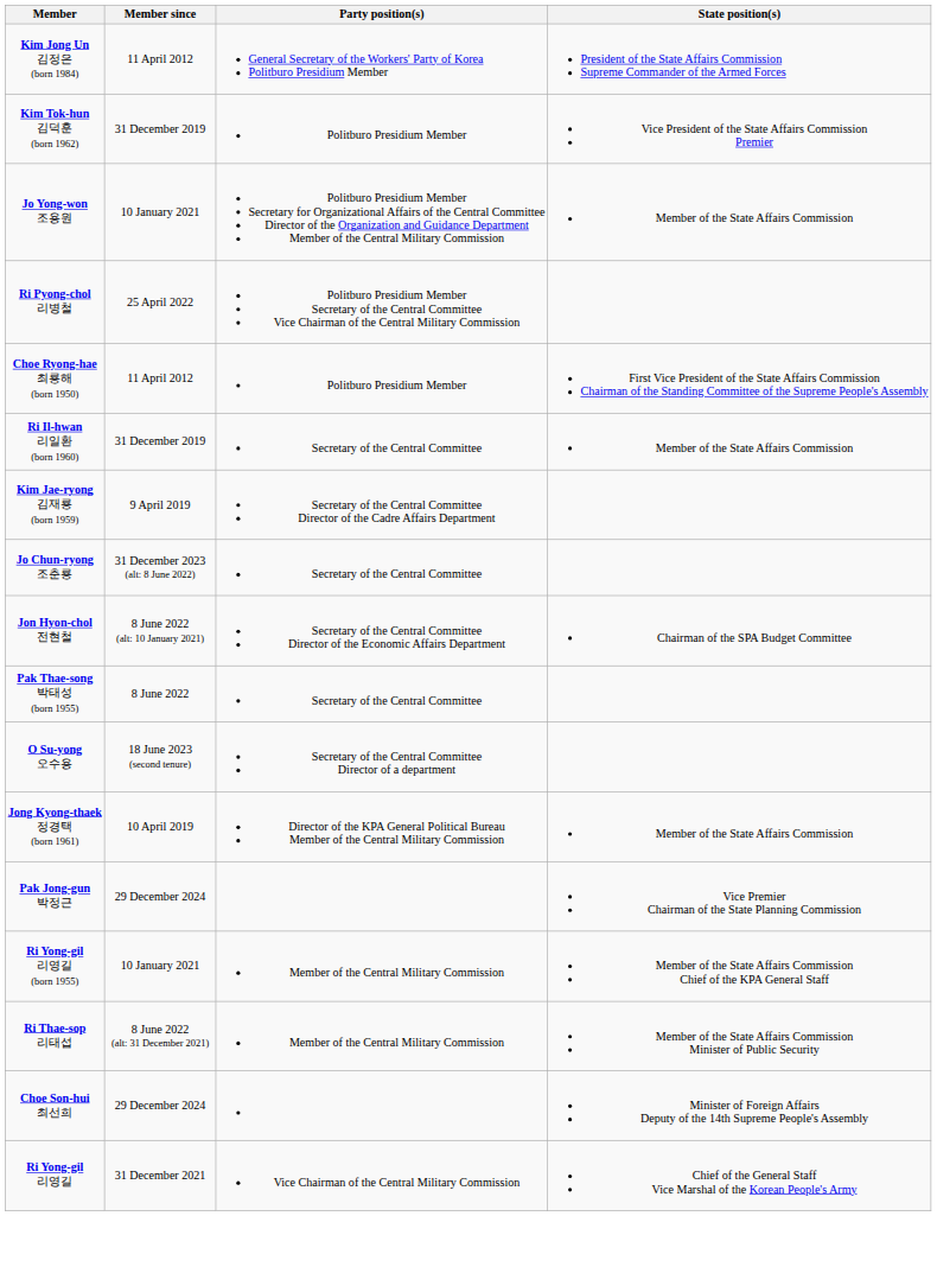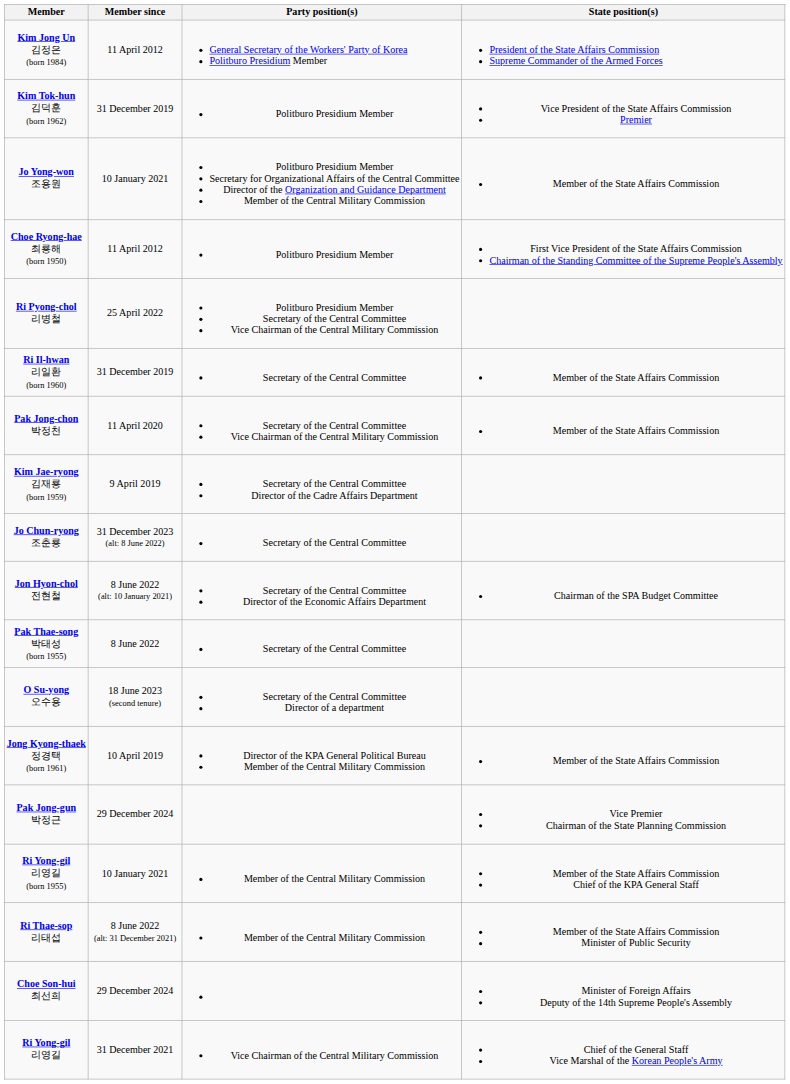rows swapped: Choe Ryong-hae 최룡해 (born 1950) <-> Ri Pyong-chol 리병철
+ row: Pak Jong-chon 박정천 | 11 April 2020 | Secretary of the Central Committee Vice Chairman of the Central Military Commission | Member of the State Affairs Commission
